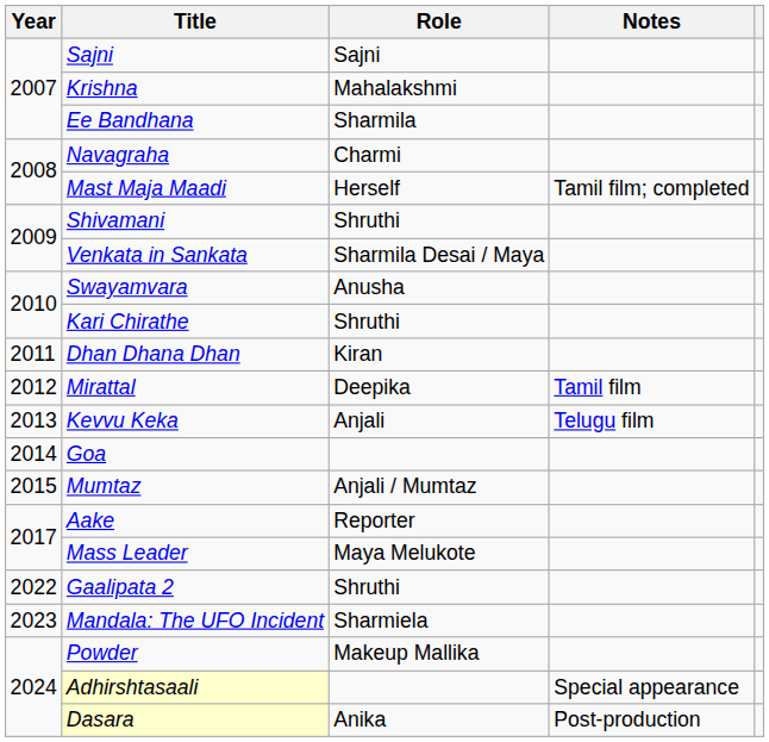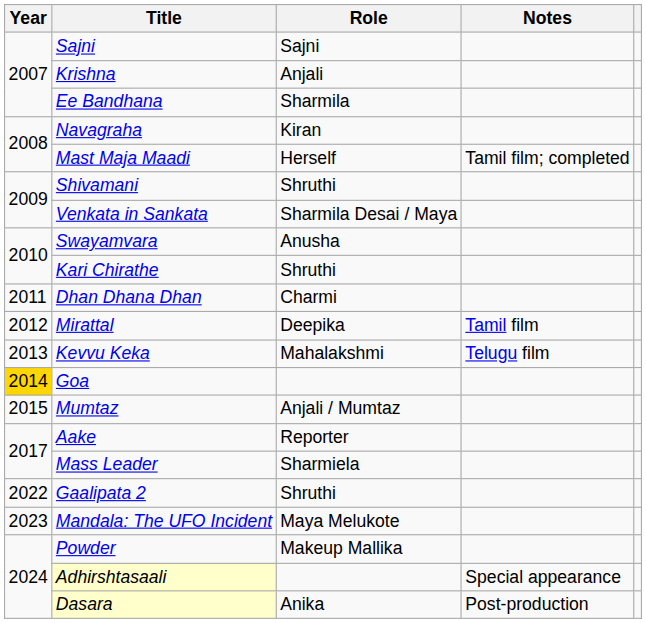Krishna | Role: Mahalakshmi -> Anjali
Navagraha | Role: Charmi -> Kiran
Dhan Dhana Dhan | Role: Kiran -> Charmi
Kevvu Keka | Role: Anjali -> Mahalakshmi
Goa | Year: no background -> gold background
Mass Leader | Role: Maya Melukote -> Sharmiela
Mandala: The UFO Incident | Role: Sharmiela -> Maya Melukote
